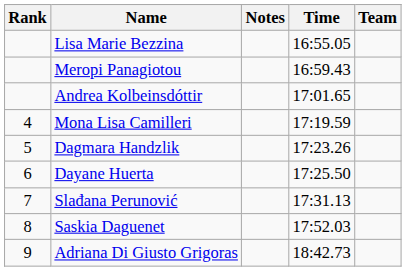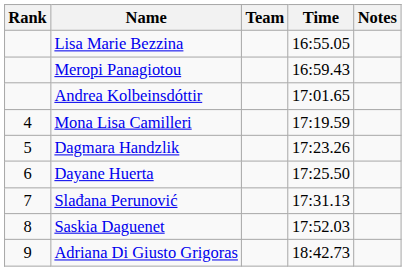columns swapped: Team <-> Notes
